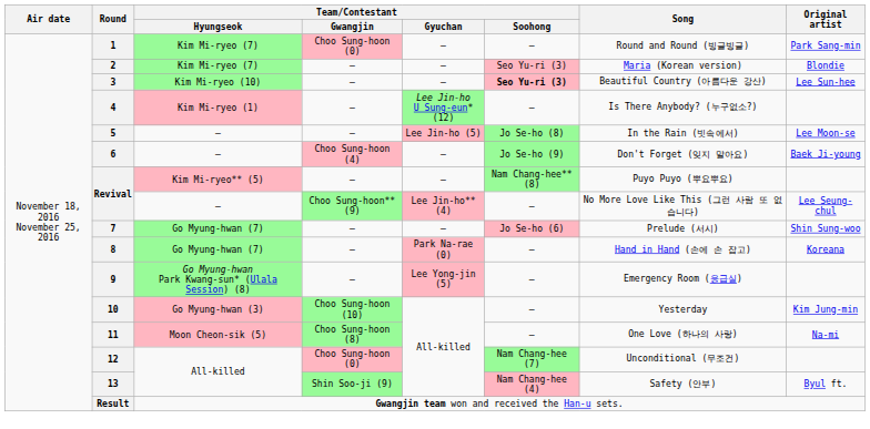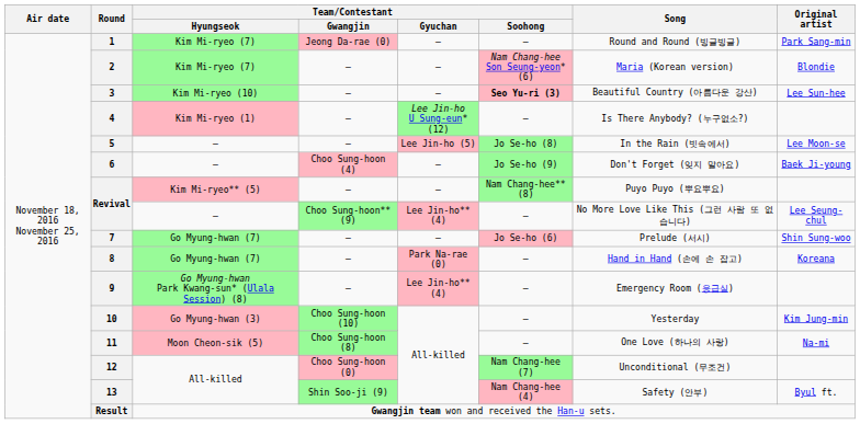1 | Team/Contestant / Gwangjin: Choo Sung-hoon (0) -> Jeong Da-rae (0)
2 | Team/Contestant / Soohong: Seo Yu-ri (3) -> Nam Chang-hee Son Seung-yeon* (6)
9 | Team/Contestant / Gyuchan: Lee Yong-jin (5) -> Lee Jin-ho** (4)
